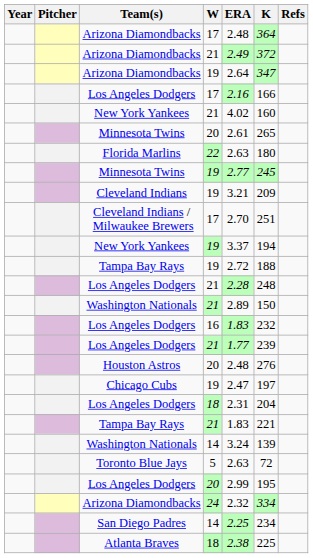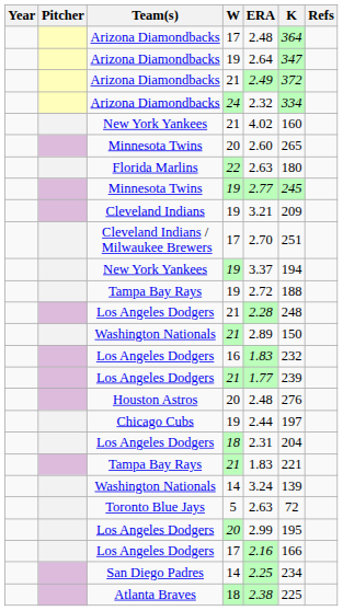rows swapped: Arizona Diamondbacks / 19 <-> Arizona Diamondbacks / 21
rows swapped: Arizona Diamondbacks / 24 <-> Los Angeles Dodgers / 17
Minnesota Twins / 20 | ERA: 2.61 -> 2.60
Chicago Cubs | ERA: 2.47 -> 2.44
